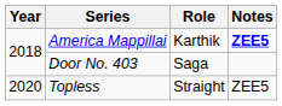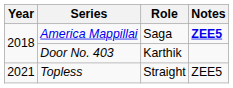America Mappillai | Role: Karthik -> Saga
Door No. 403 | Role: Saga -> Karthik
Topless | Year: 2020 -> 2021
